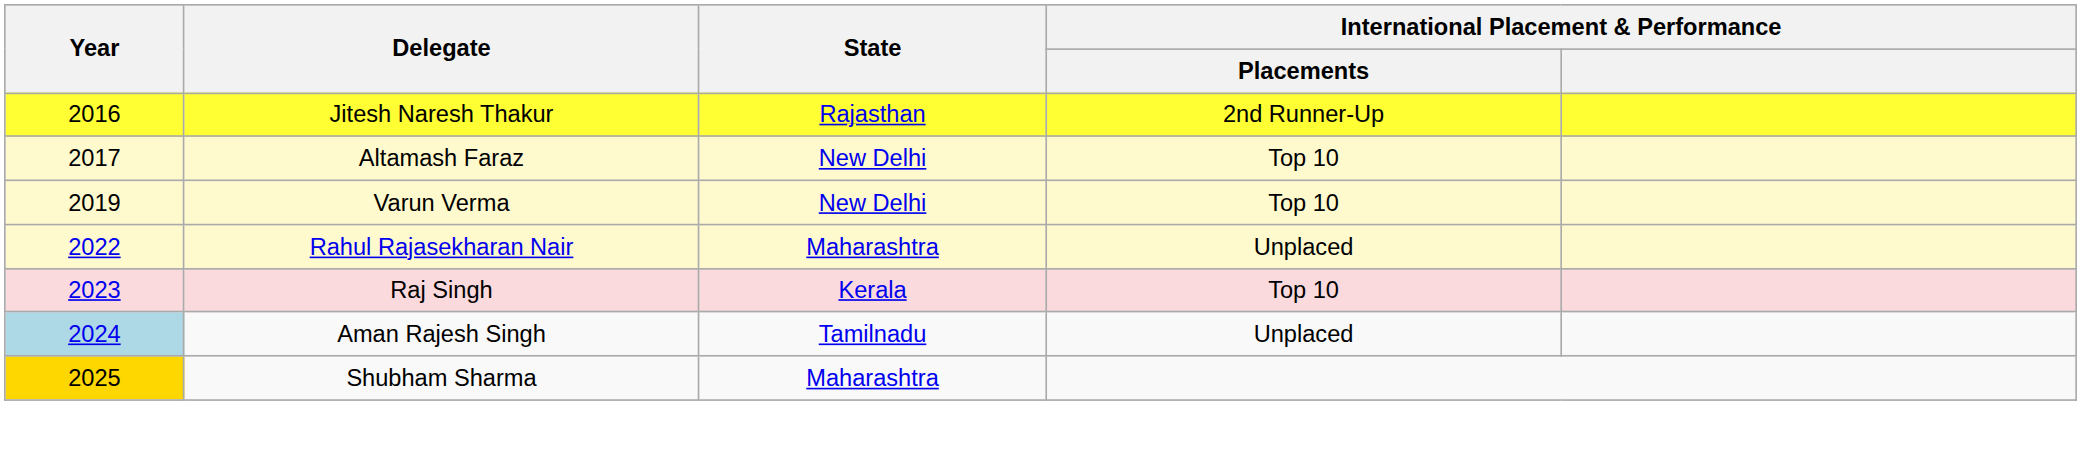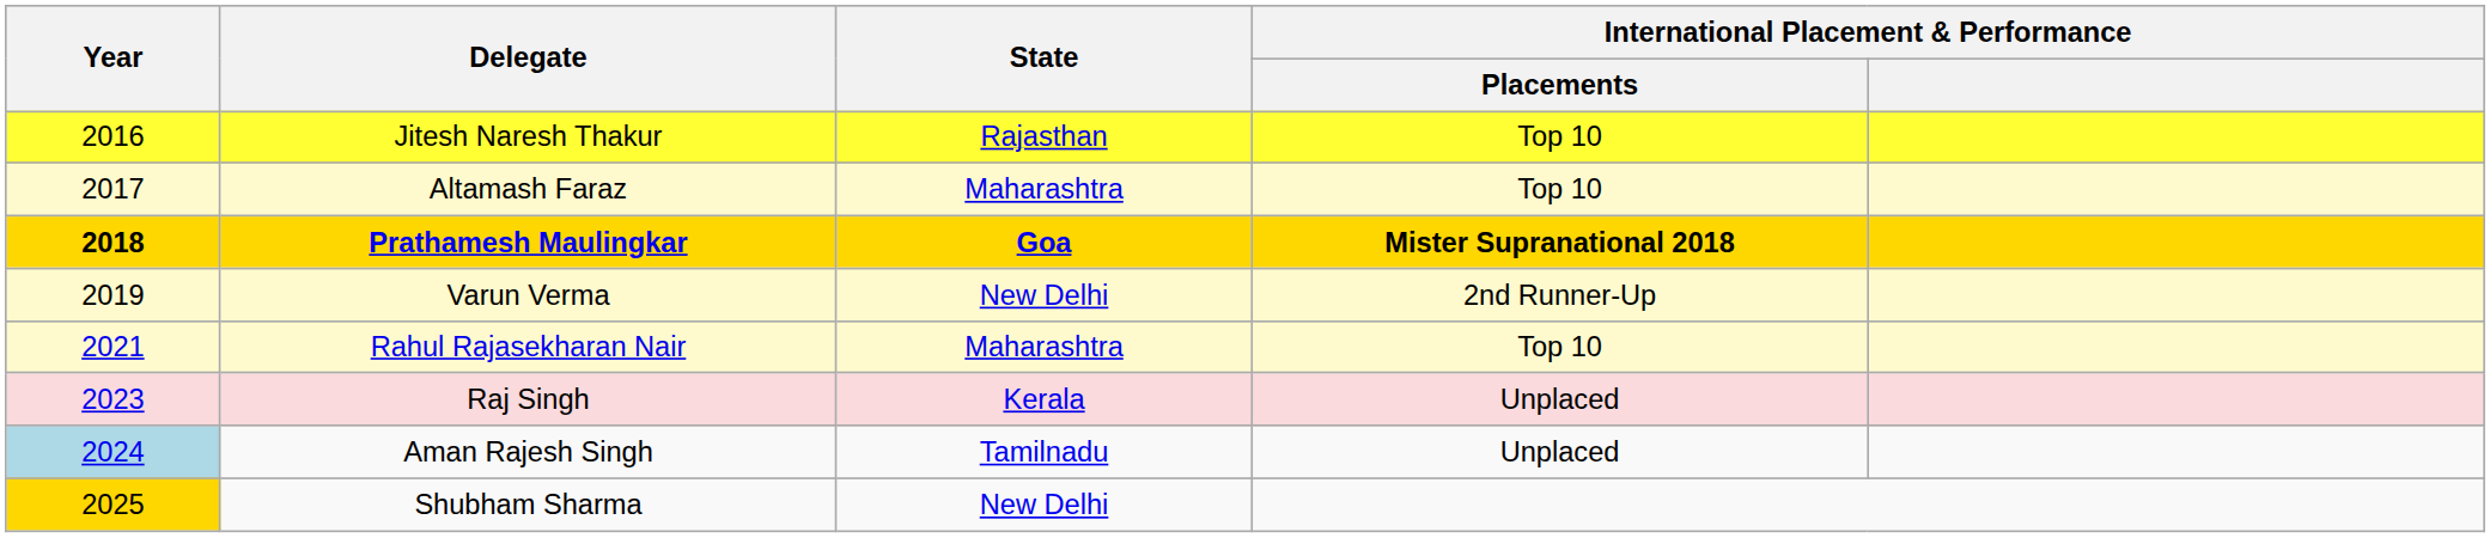Jitesh Naresh Thakur | International Placement & Performance / Placements: 2nd Runner-Up -> Top 10
Altamash Faraz | State: New Delhi -> Maharashtra
+ row: 2018 | Prathamesh Maulingkar | Goa | Mister Supranational 2018
Varun Verma | International Placement & Performance / Placements: Top 10 -> 2nd Runner-Up
Rahul Rajasekharan Nair | Year: 2022 -> 2021
Rahul Rajasekharan Nair | International Placement & Performance / Placements: Unplaced -> Top 10
Raj Singh | International Placement & Performance / Placements: Top 10 -> Unplaced
Shubham Sharma | State: Maharashtra -> New Delhi
